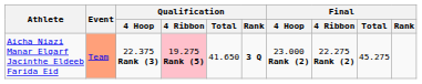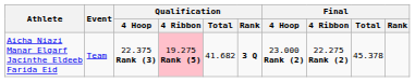Aicha Niazi Manar Elgarf Jacinthe Eldeeb Farida Eid | Event: lightsalmon background -> no background
Aicha Niazi Manar Elgarf Jacinthe Eldeeb Farida Eid | Qualification / Total: 41.650 -> 41.682
Aicha Niazi Manar Elgarf Jacinthe Eldeeb Farida Eid | Final / Total: 45.275 -> 45.378
